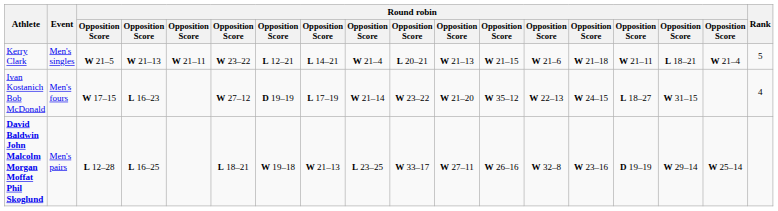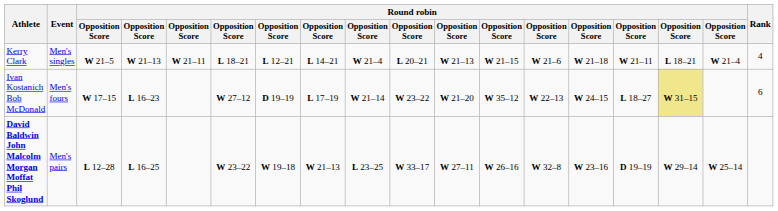Kerry Clark | column 6: W 23–22 -> L 18–21
Kerry Clark | Rank: 5 -> 4
Ivan Kostanich Bob McDonald | column 16: no background -> khaki background
Ivan Kostanich Bob McDonald | Rank: 4 -> 6
David Baldwin John Malcolm Morgan Moffat Phil Skoglund | column 6: L 18–21 -> W 23–22
